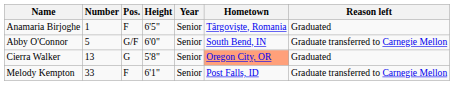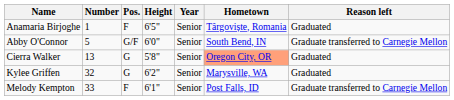+ row: Kylee Griffen | 32 | G | 6'2" | Senior | Marysville, WA | Graduated
